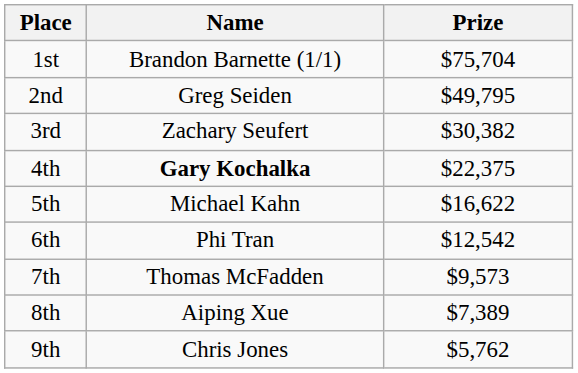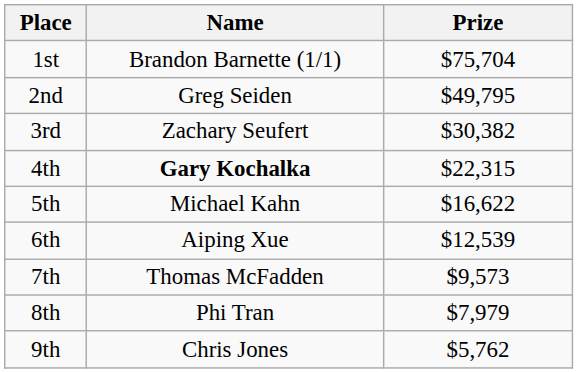4th | Prize: $22,375 -> $22,315
6th | Name: Phi Tran -> Aiping Xue
6th | Prize: $12,542 -> $12,539
8th | Name: Aiping Xue -> Phi Tran
8th | Prize: $7,389 -> $7,979
